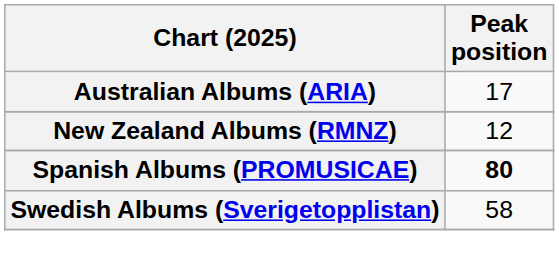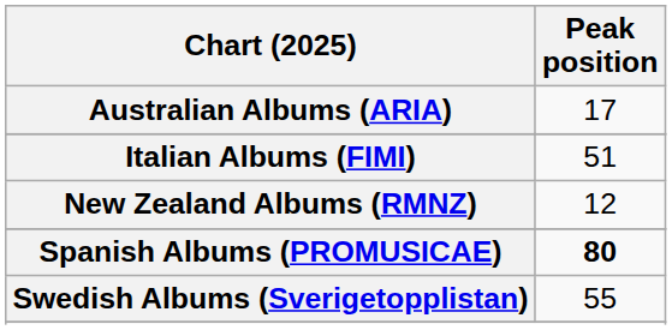+ row: Italian Albums (FIMI) | 51
Swedish Albums (Sverigetopplistan) | Peak position: 58 -> 55
